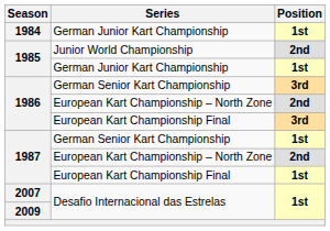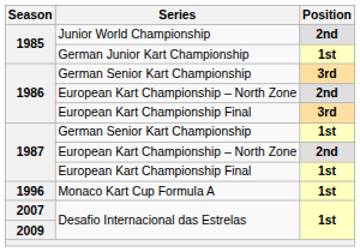- row: 1984 | German Junior Kart Championship | 1st
+ row: 1996 | Monaco Kart Cup Formula A | 1st
